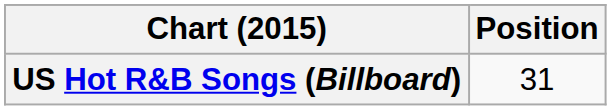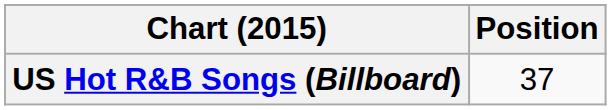US Hot R&B Songs (Billboard) | Position: 31 -> 37
